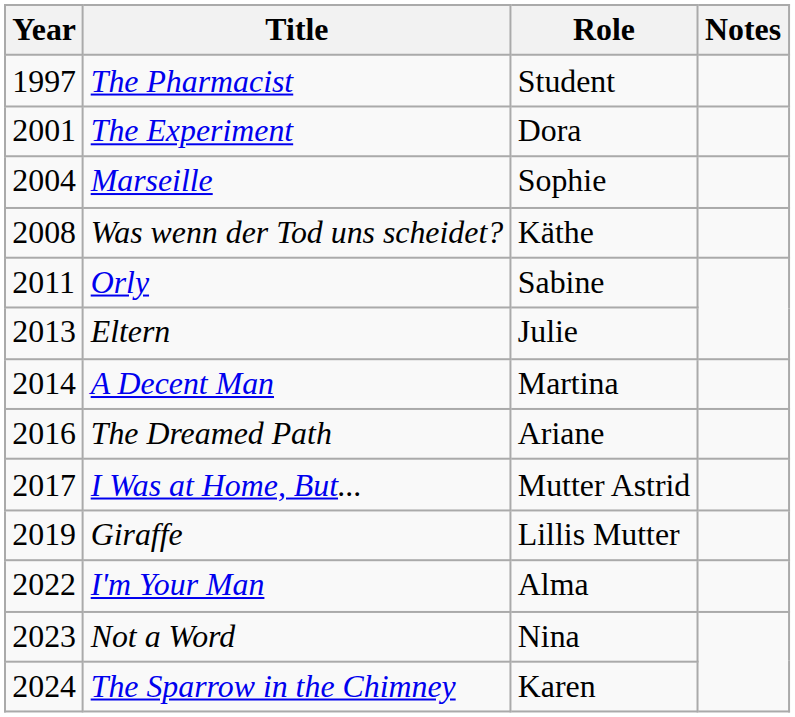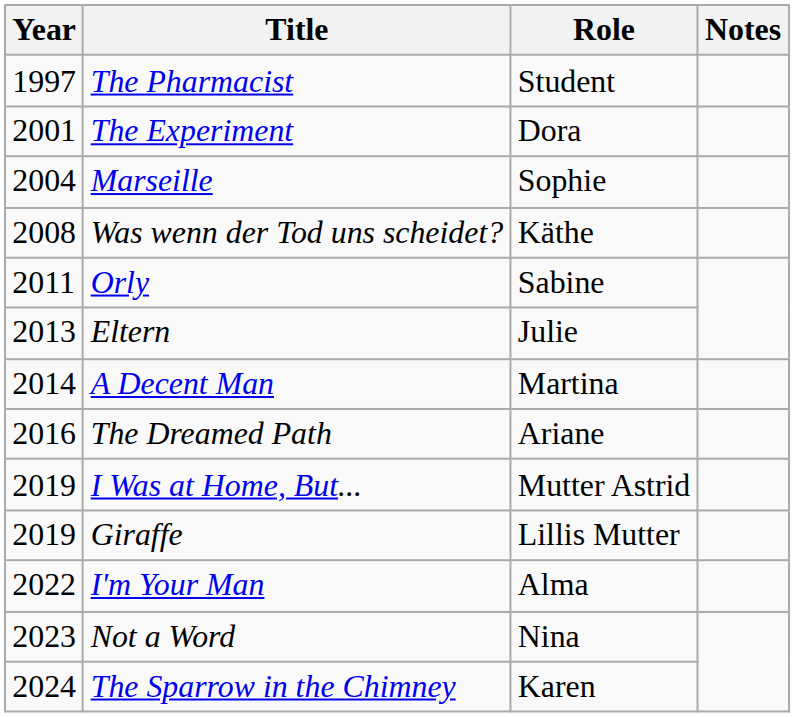I Was at Home, But... | Year: 2017 -> 2019
